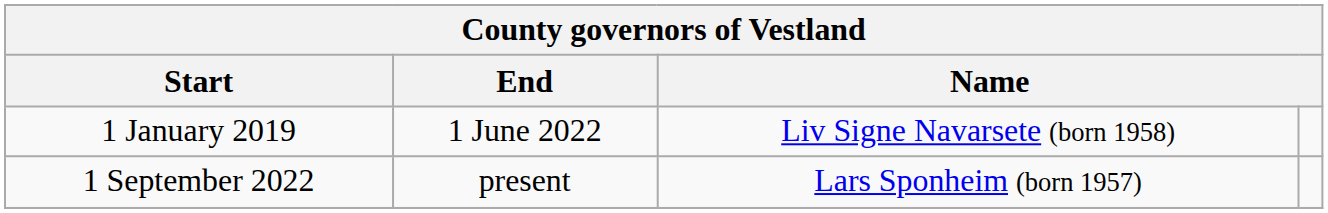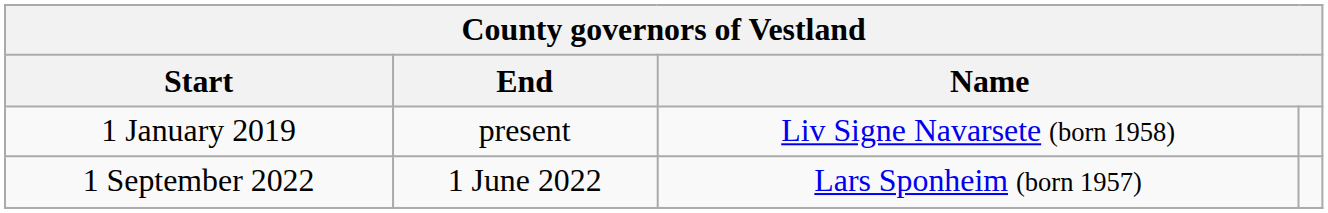1 January 2019 | End: 1 June 2022 -> present
1 September 2022 | End: present -> 1 June 2022
